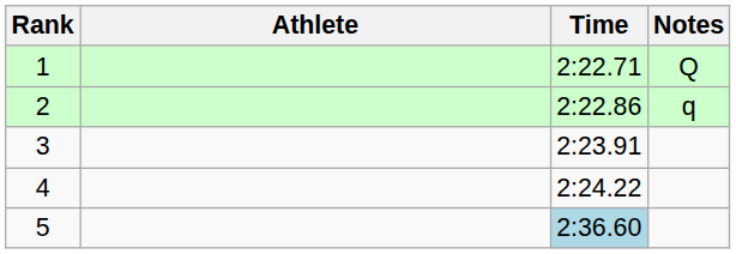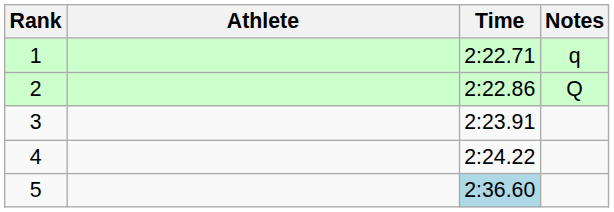1 | Notes: Q -> q
2 | Notes: q -> Q
